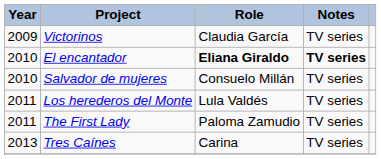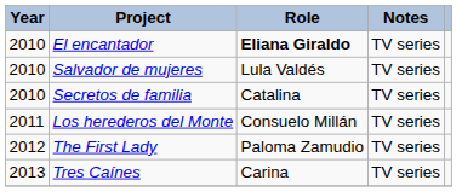- row: 2009 | Victorinos | Claudia García | TV series
El encantador | Notes: bold -> normal
Salvador de mujeres | Role: Consuelo Millán -> Lula Valdés
+ row: 2010 | Secretos de familia | Catalina | TV series
Los herederos del Monte | Role: Lula Valdés -> Consuelo Millán
The First Lady | Year: 2011 -> 2012
